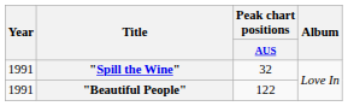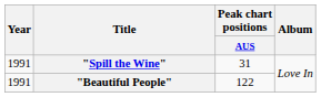"Spill the Wine" | Peak chart positions / AUS: 32 -> 31
